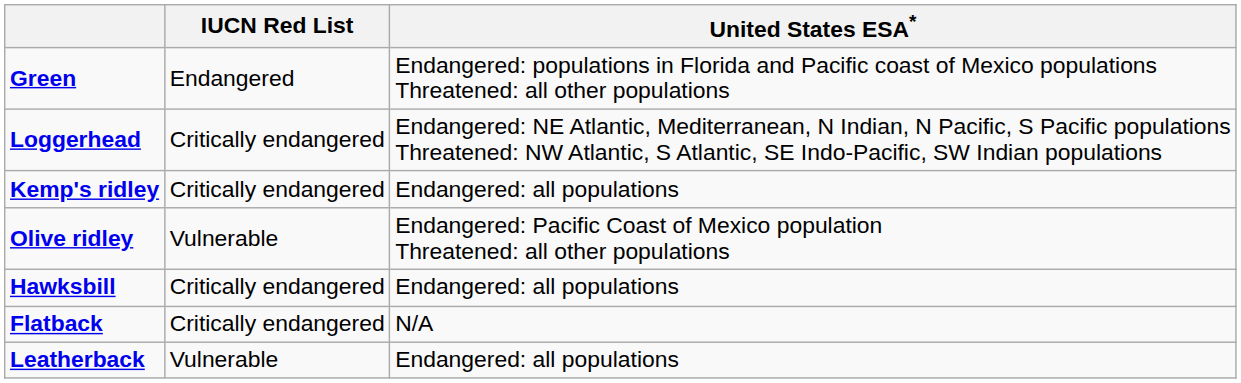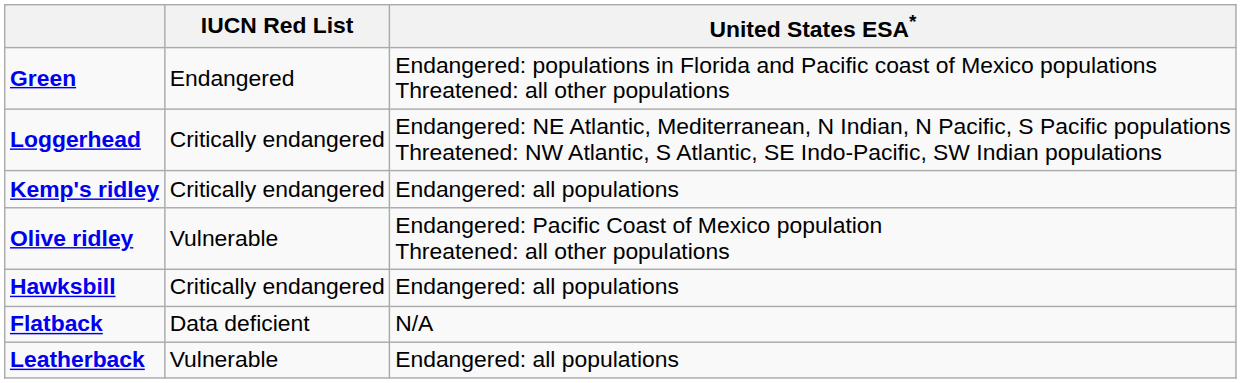Flatback | IUCN Red List: Critically endangered -> Data deficient
